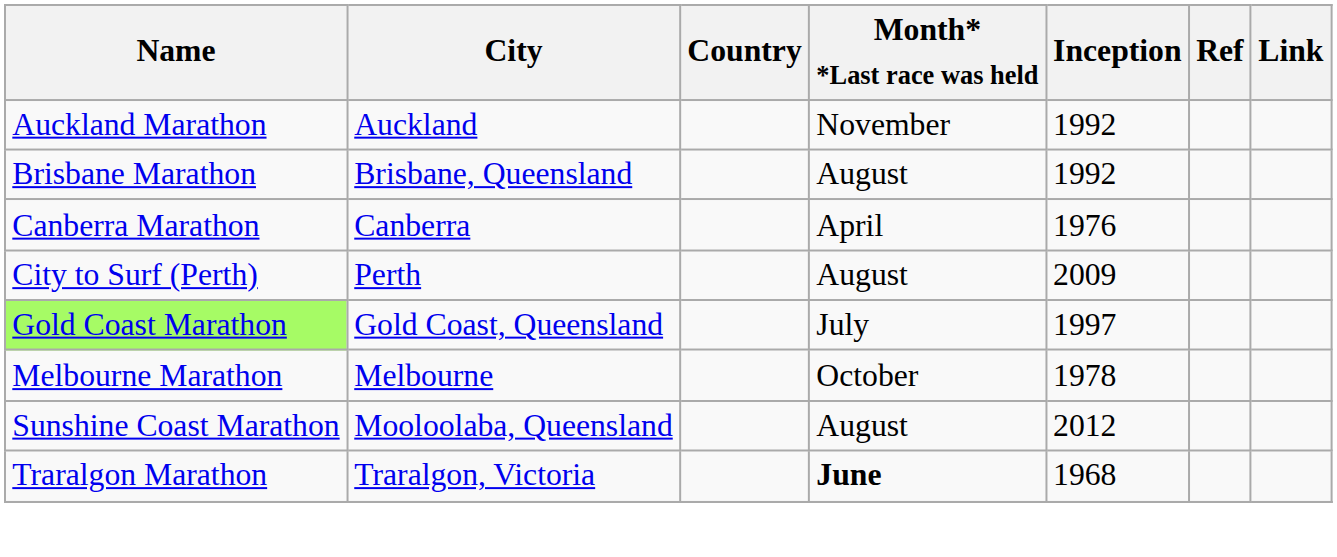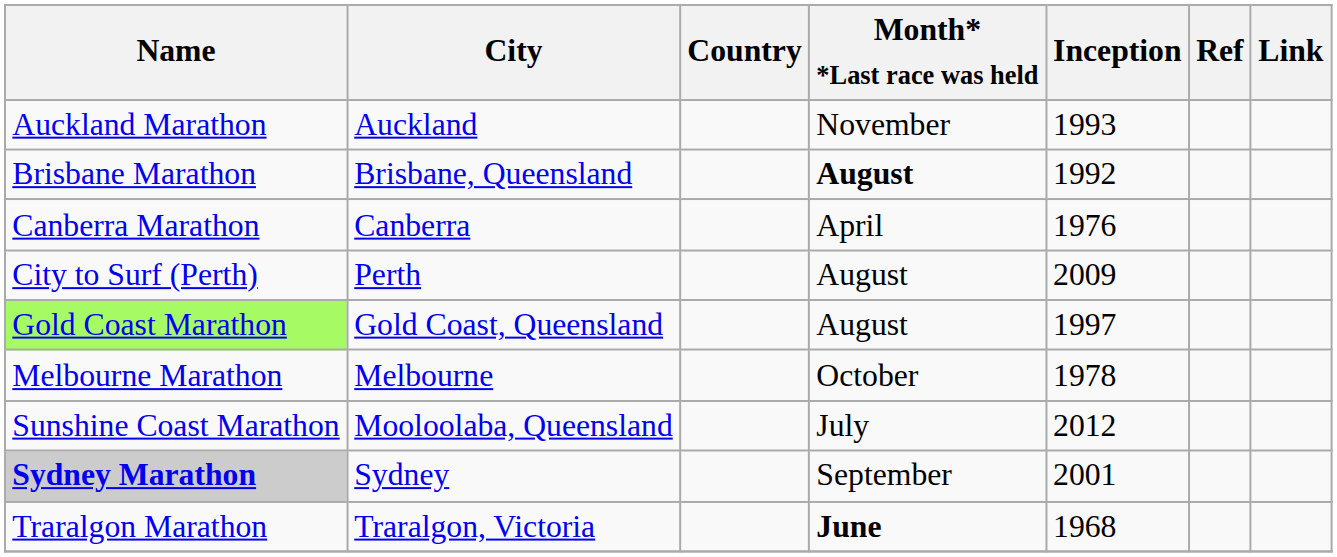Auckland Marathon | Inception: 1992 -> 1993
Brisbane Marathon | Month* *Last race was held: normal -> bold
Gold Coast Marathon | Month* *Last race was held: July -> August
Sunshine Coast Marathon | Month* *Last race was held: August -> July
+ row: Sydney Marathon | Sydney | September | 2001
